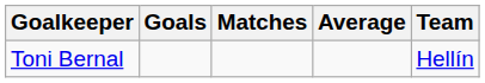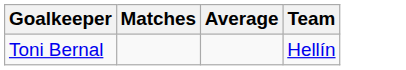- column: Goals
